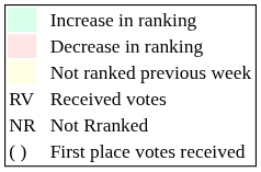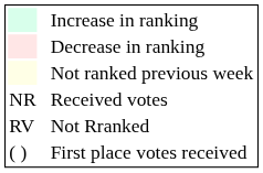Received votes | column 1: RV -> NR
Not Rranked | column 1: NR -> RV
